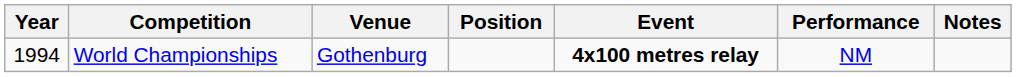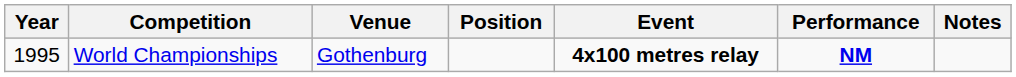World Championships | Year: 1994 -> 1995
World Championships | Performance: normal -> bold
